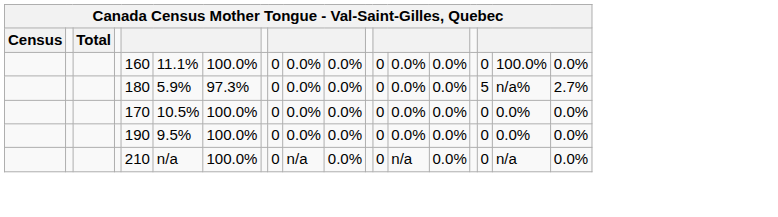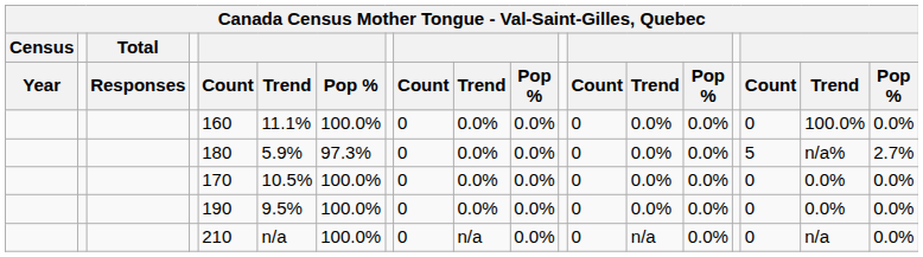+ row: Year | Responses | Count | Trend | Pop % | Count | Trend | Pop % | Count | Trend | Pop % | Count | Trend | Pop %
